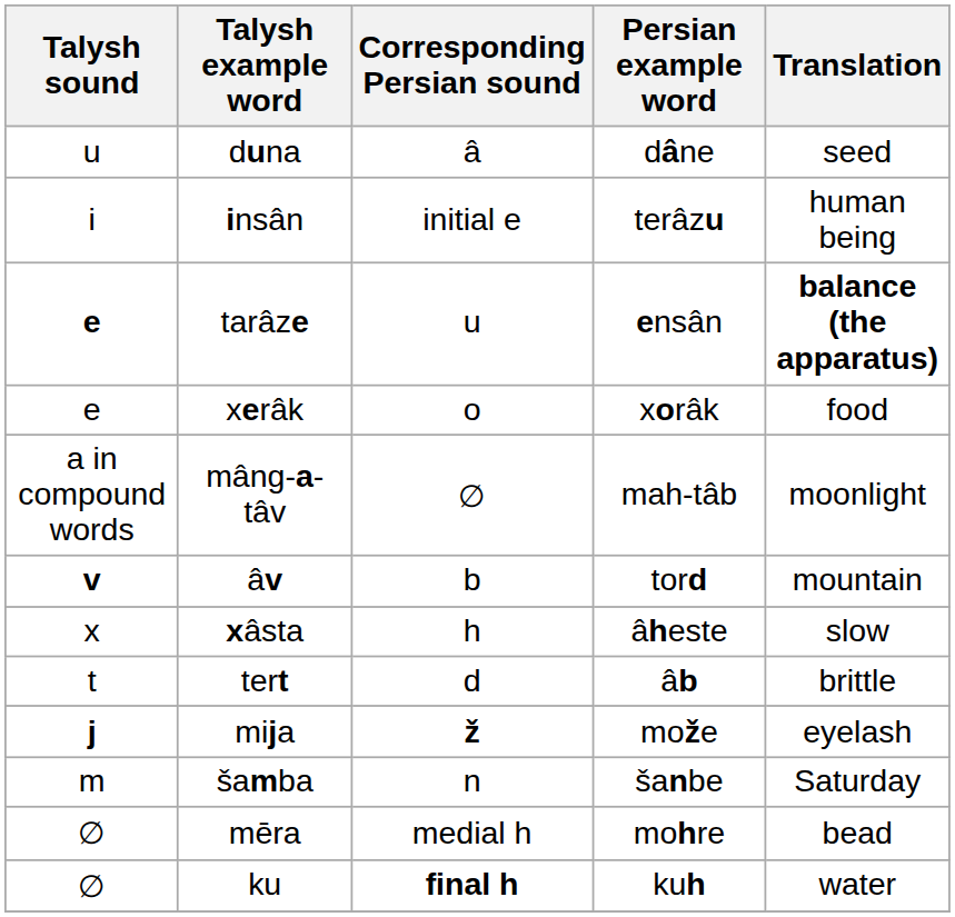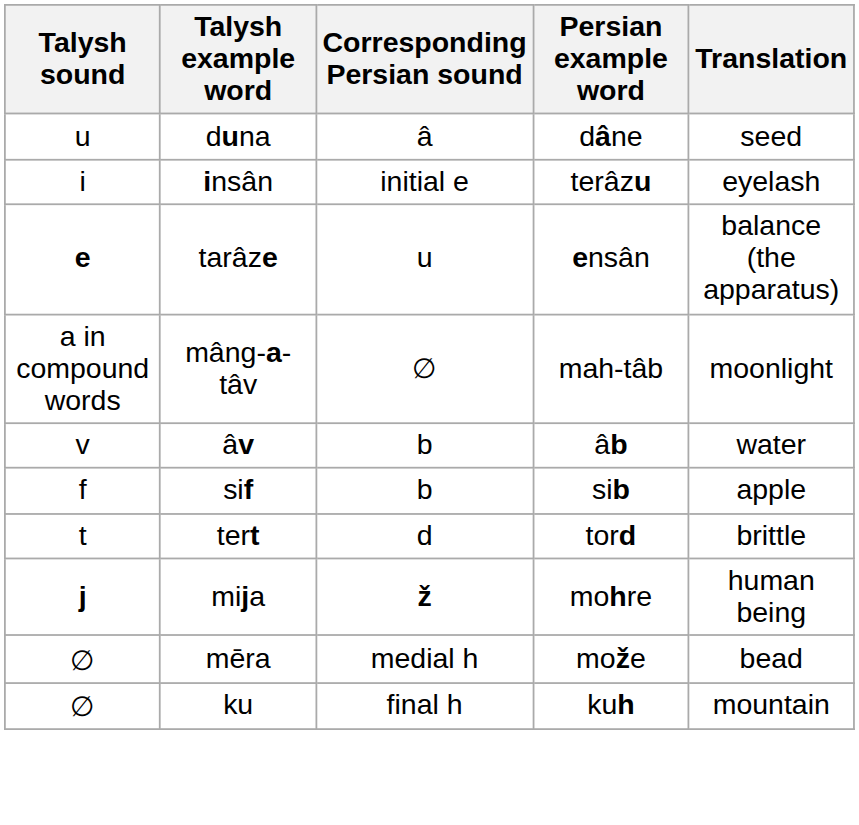insân | Translation: human being -> eyelash
tarâze | Translation: bold -> normal
- row: e | xerâk | o | xorâk | food
âv | Talysh sound: bold -> normal
âv | Persian example word: tord -> âb
âv | Translation: mountain -> water
+ row: f | sif | b | sib | apple
- row: x | xâsta | h | âheste | slow
tert | Persian example word: âb -> tord
mija | Persian example word: može -> mohre
mija | Translation: eyelash -> human being
- row: m | šamba | n | šanbe | Saturday
mēra | Persian example word: mohre -> može
ku | Corresponding Persian sound: bold -> normal
ku | Translation: water -> mountain
